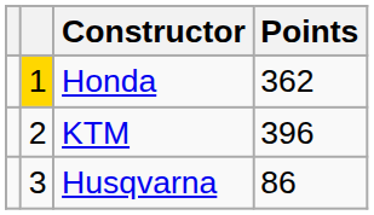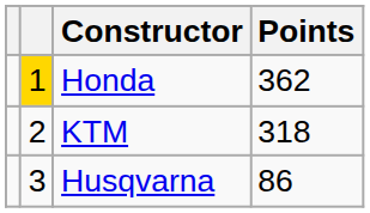KTM | Points: 396 -> 318
